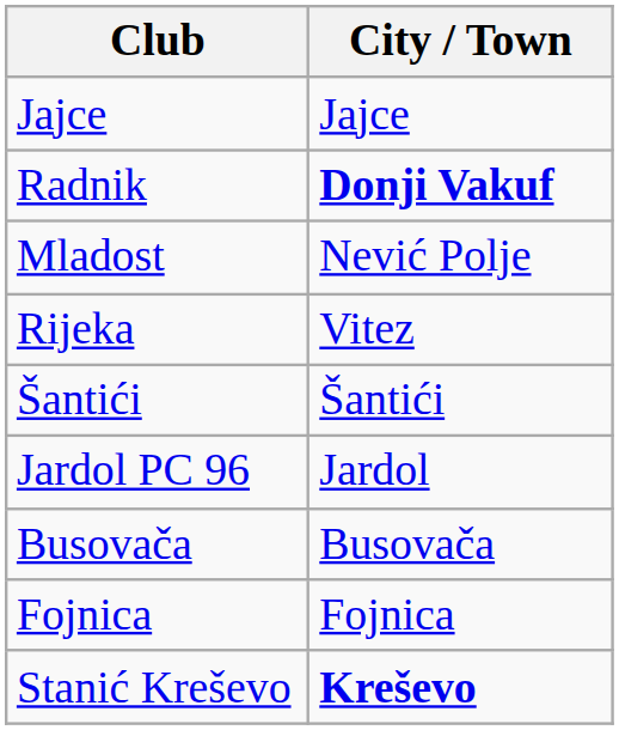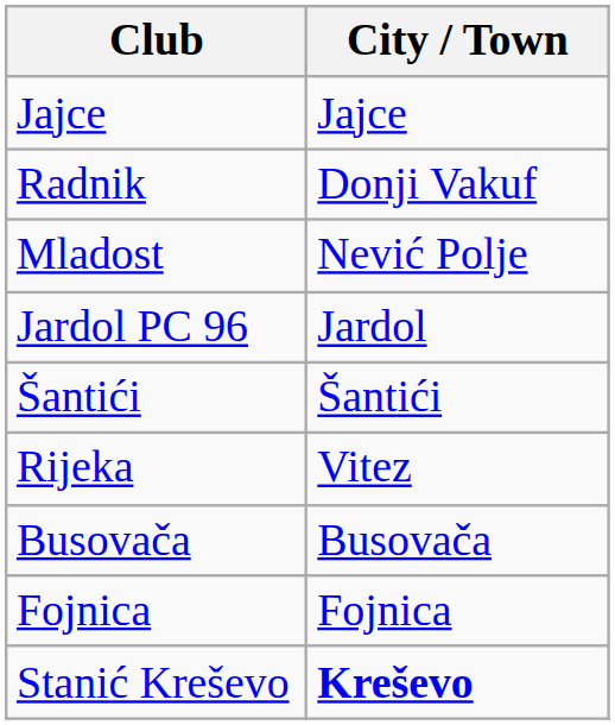Radnik | City / Town: bold -> normal
rows swapped: Rijeka <-> Jardol PC 96
